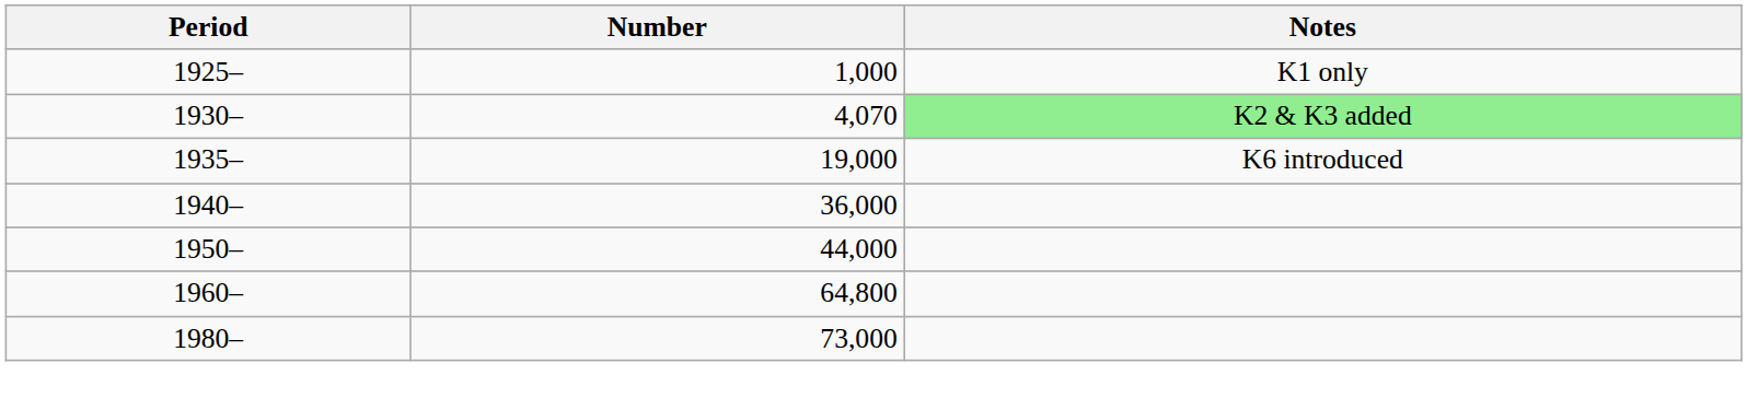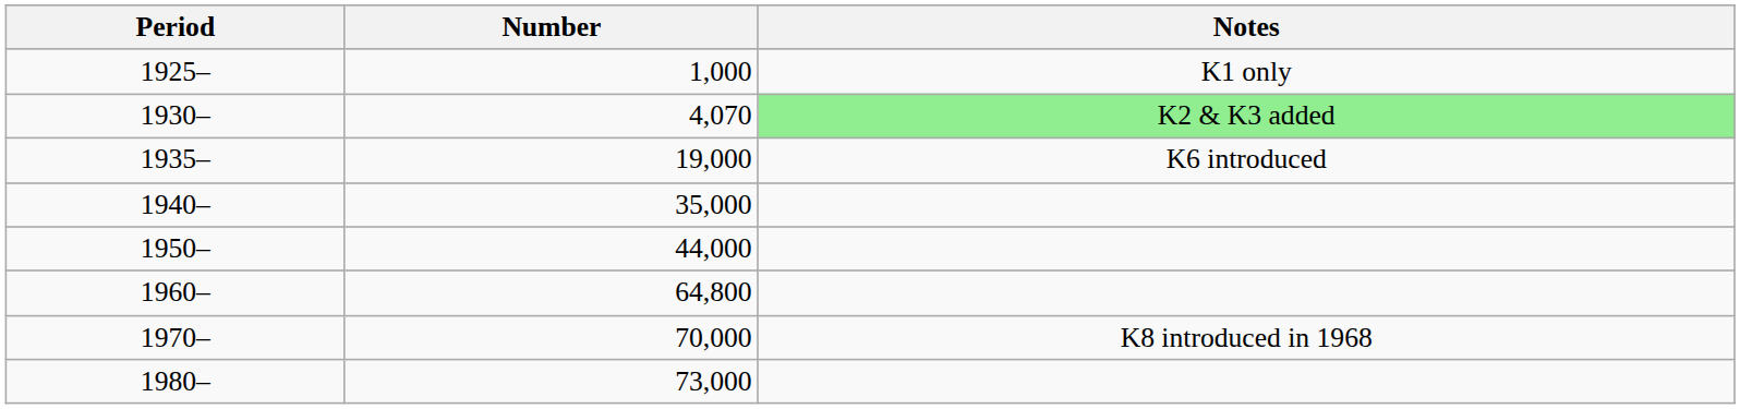1940– | Number: 36,000 -> 35,000
+ row: 1970– | 70,000 | K8 introduced in 1968
